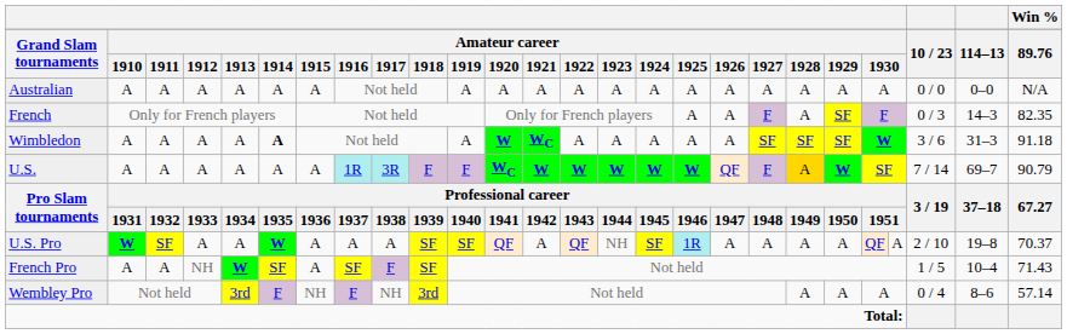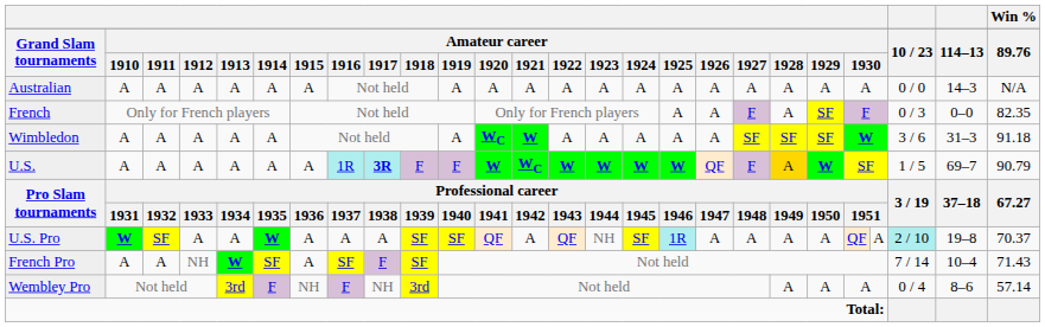Australian | column 25: 0–0 -> 14–3
French | column 25: 14–3 -> 0–0
Wimbledon | column 6: bold -> normal
Wimbledon | column 12: W -> WC
Wimbledon | column 13: WC -> W
U.S. | column 9: normal -> bold
U.S. | column 12: WC -> W
U.S. | column 13: W -> WC
U.S. | column 24: 7 / 14 -> 1 / 5
U.S. Pro | column 24: no background -> paleturquoise background
French Pro | column 24: 1 / 5 -> 7 / 14
